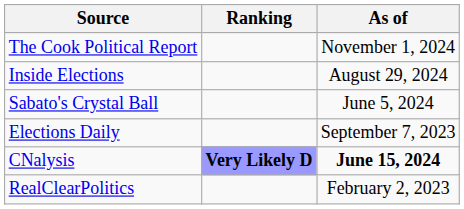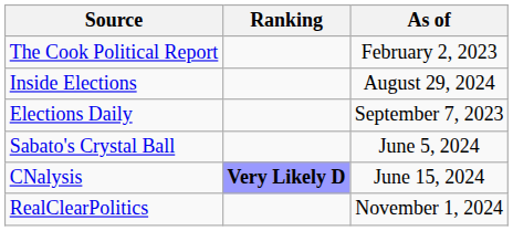The Cook Political Report | As of: November 1, 2024 -> February 2, 2023
rows swapped: Sabato's Crystal Ball <-> Elections Daily
CNalysis | As of: bold -> normal
RealClearPolitics | As of: February 2, 2023 -> November 1, 2024
